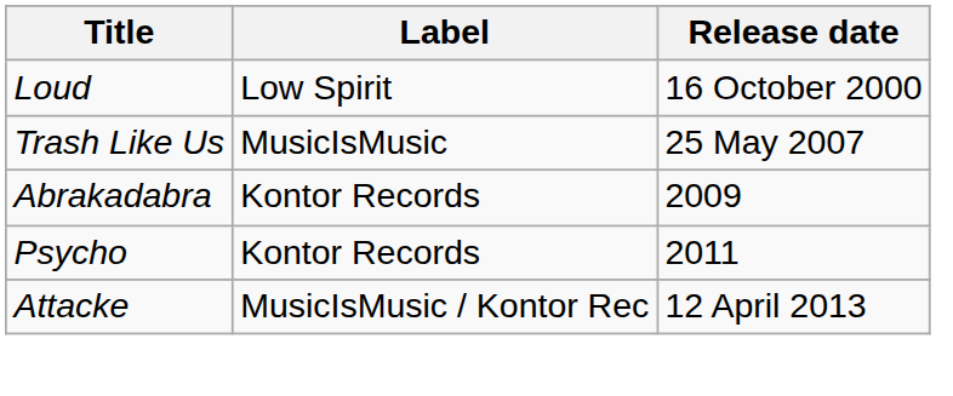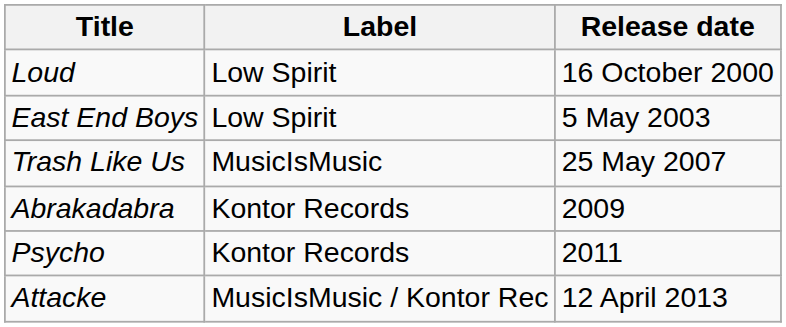+ row: East End Boys | Low Spirit | 5 May 2003
